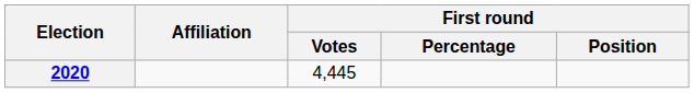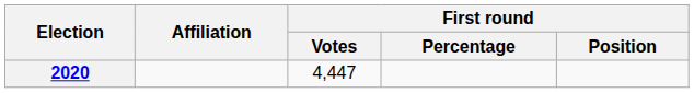2020 | First round / Votes: 4,445 -> 4,447
